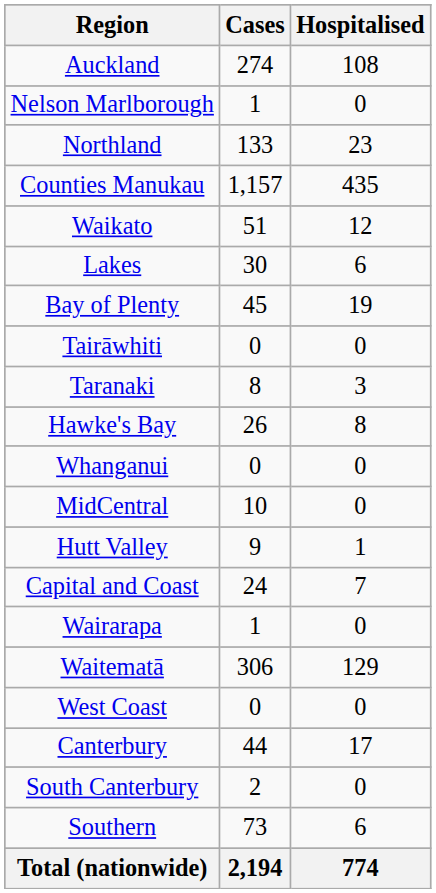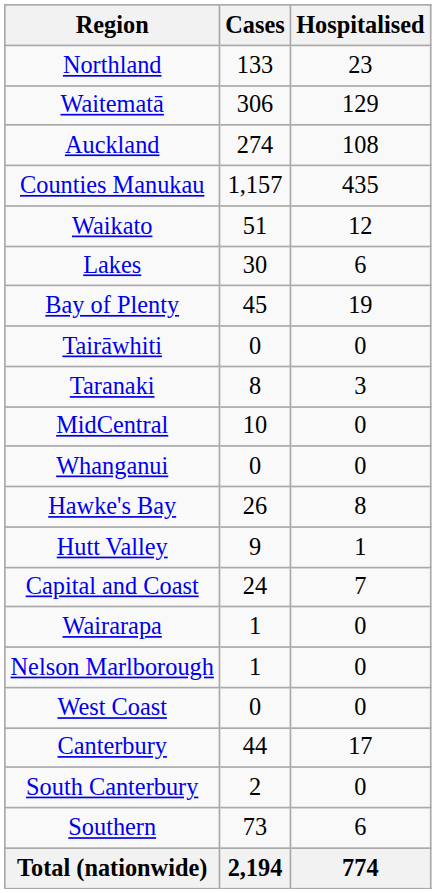rows swapped: Northland <-> Auckland
rows swapped: Waitematā <-> Nelson Marlborough
rows swapped: Hawke's Bay <-> MidCentral
